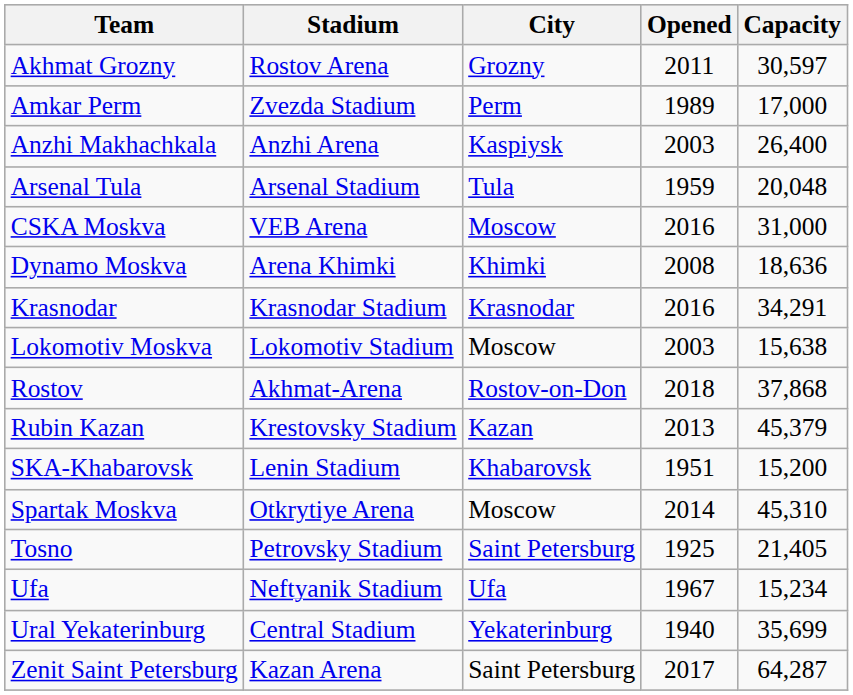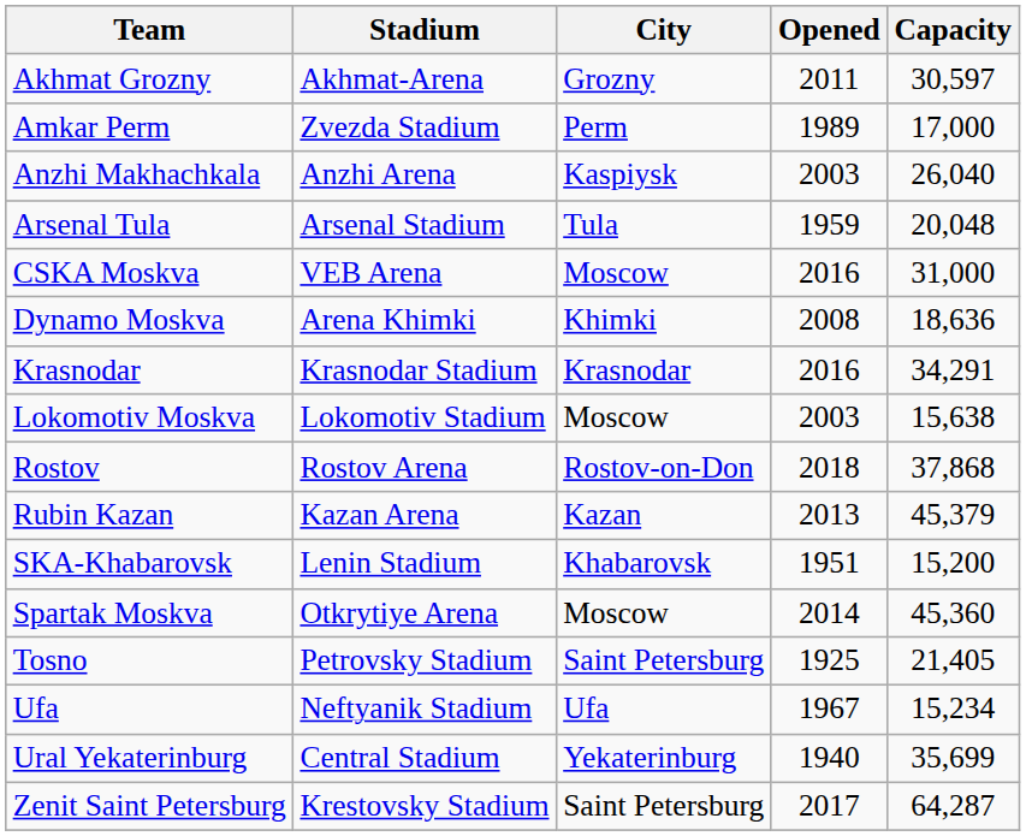Akhmat Grozny | Stadium: Rostov Arena -> Akhmat-Arena
Anzhi Makhachkala | Capacity: 26,400 -> 26,040
Rostov | Stadium: Akhmat-Arena -> Rostov Arena
Rubin Kazan | Stadium: Krestovsky Stadium -> Kazan Arena
Spartak Moskva | Capacity: 45,310 -> 45,360
Zenit Saint Petersburg | Stadium: Kazan Arena -> Krestovsky Stadium
